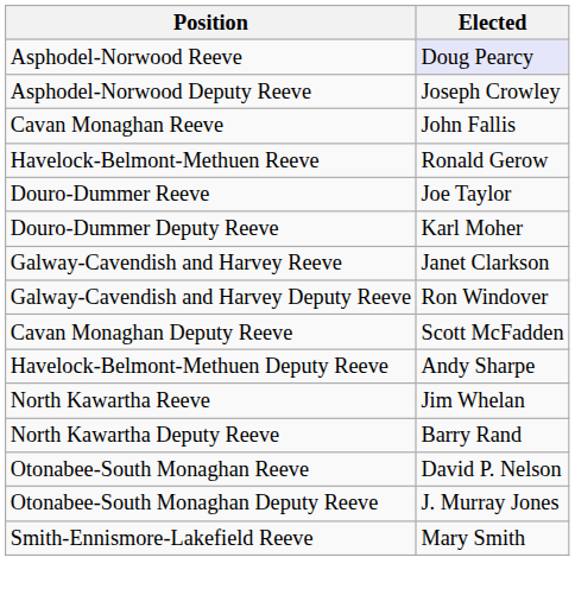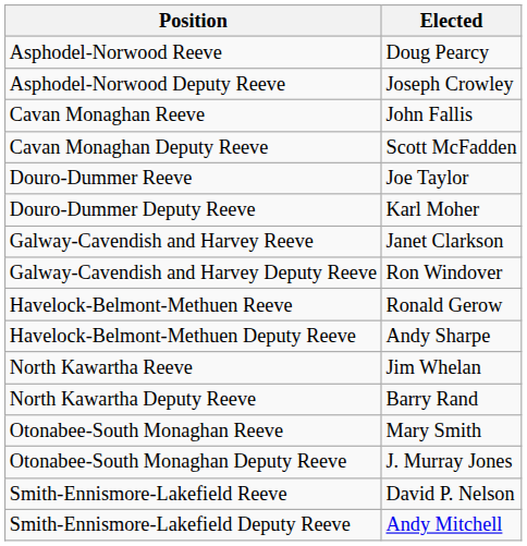Asphodel-Norwood Reeve | Elected: lavender background -> no background
rows swapped: Cavan Monaghan Deputy Reeve <-> Havelock-Belmont-Methuen Reeve
Otonabee-South Monaghan Reeve | Elected: David P. Nelson -> Mary Smith
Smith-Ennismore-Lakefield Reeve | Elected: Mary Smith -> David P. Nelson
+ row: Smith-Ennismore-Lakefield Deputy Reeve | Andy Mitchell
